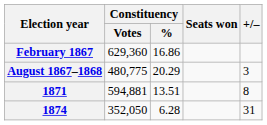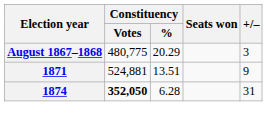- row: February 1867 | 629,360 | 16.86
1871 | Constituency / Votes: 594,881 -> 524,881
1871 | +/–: 8 -> 9
1874 | Constituency / Votes: normal -> bold
